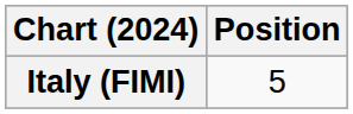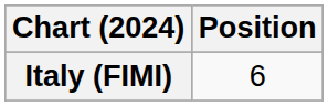Italy (FIMI) | Position: 5 -> 6
